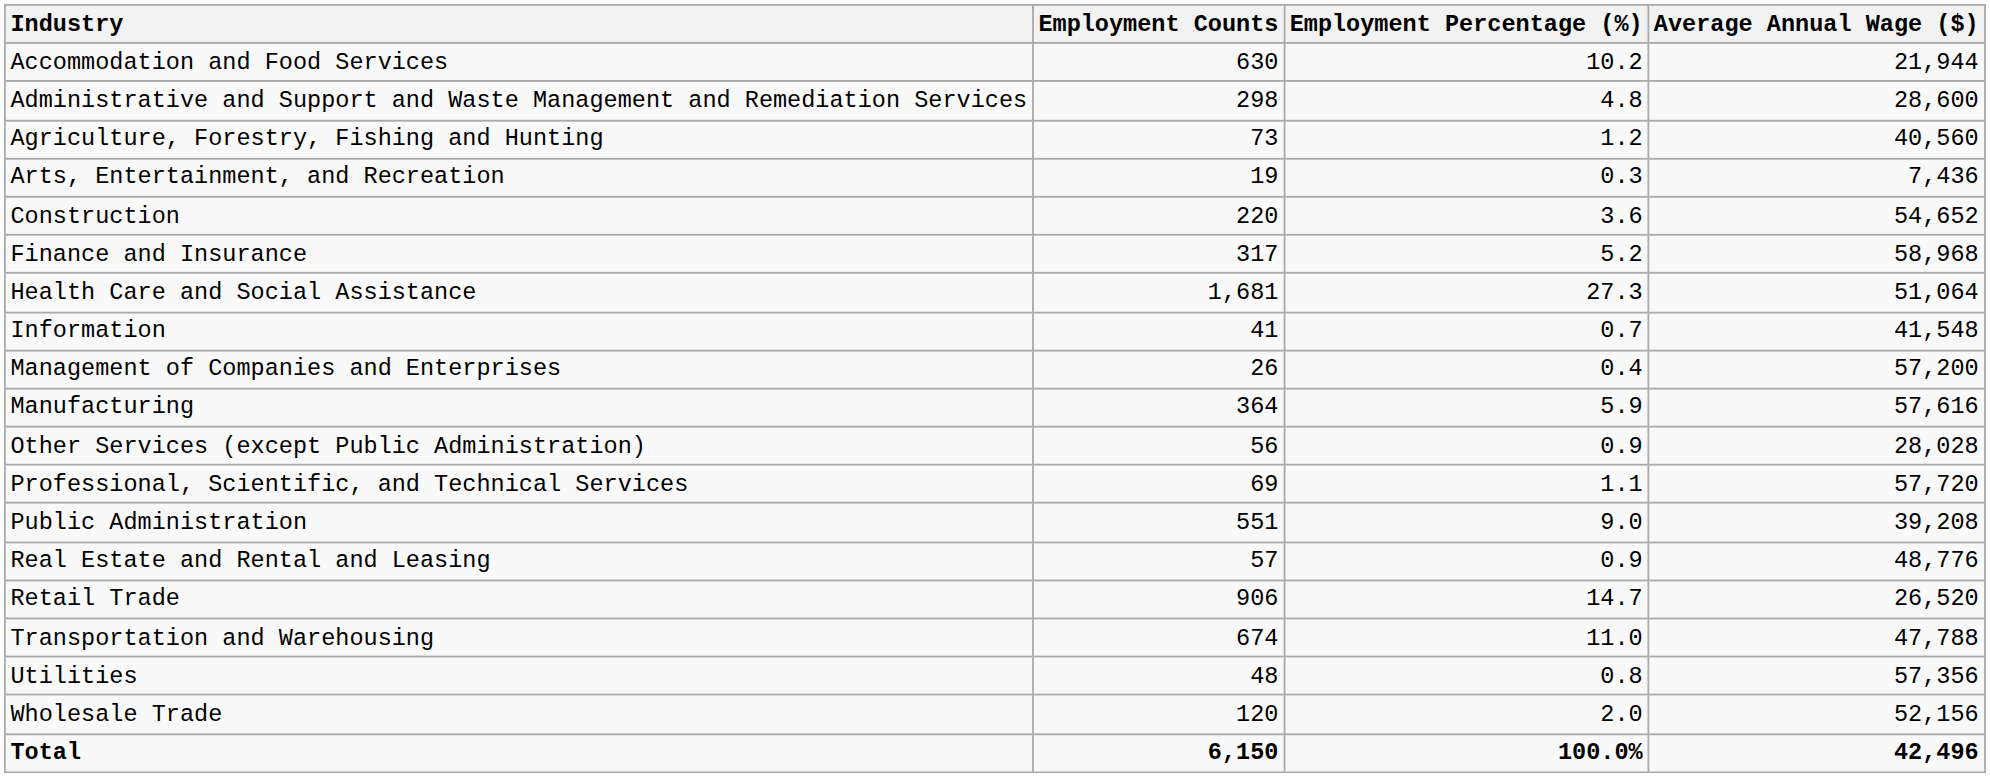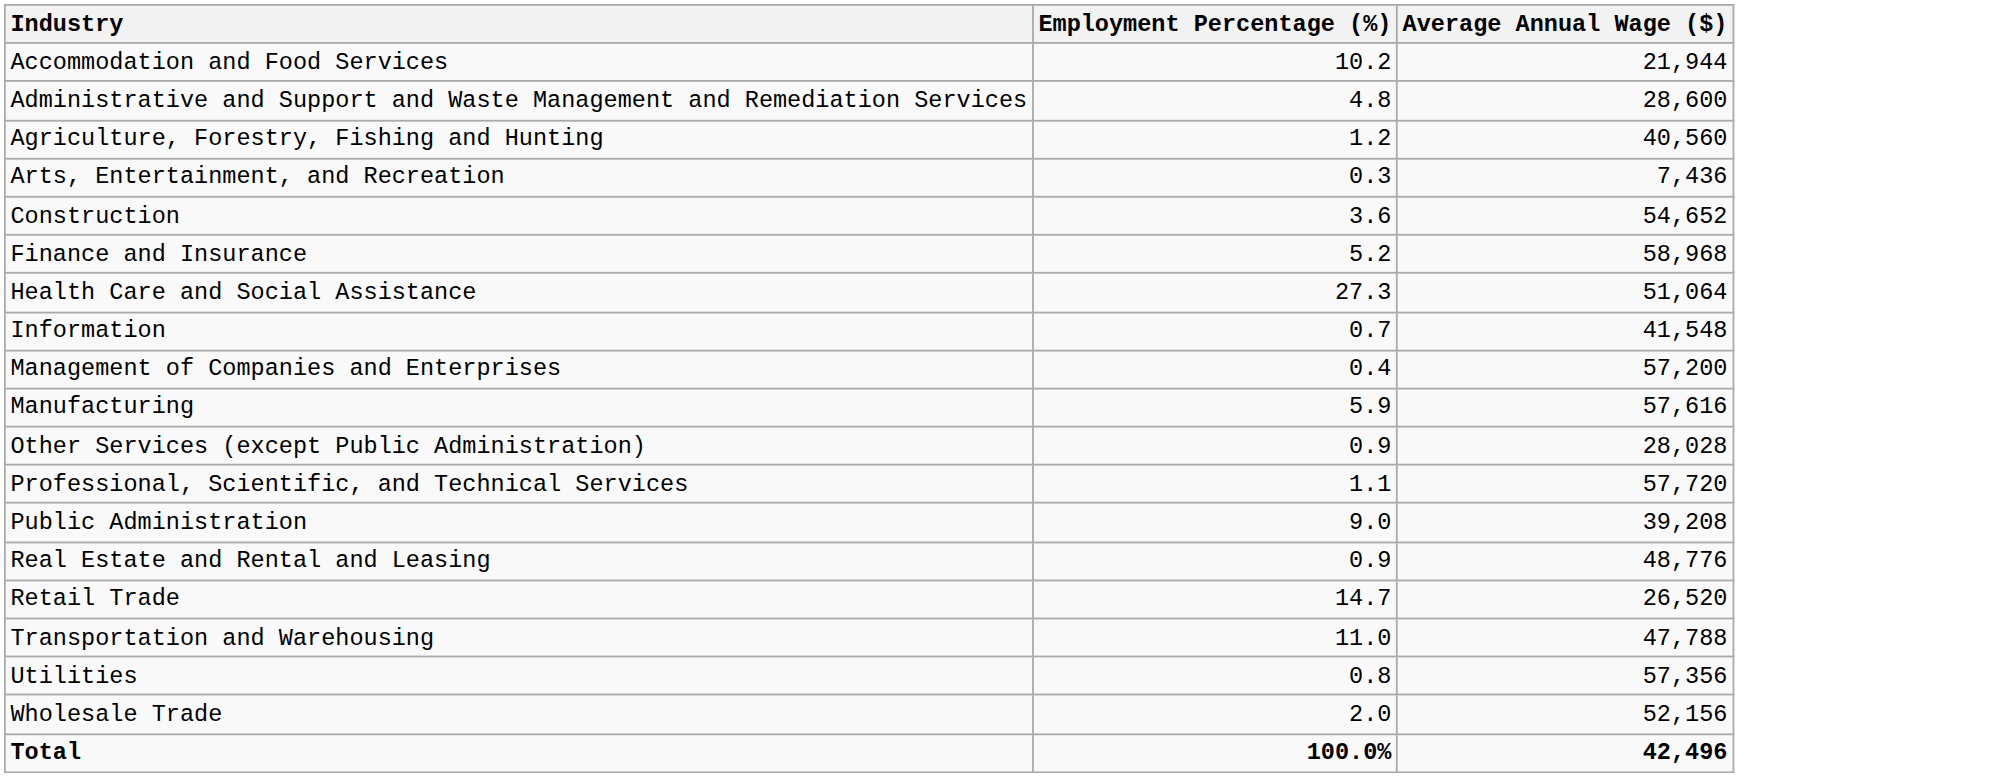- column: Employment Counts | 630 | 298 | 73 | 19 | 220 | 317 | 1,681 | 41 | 26 | 364 | 56 | 69 | 551 | 57 | 906 | 674 | 48 | 120 | 6,150
